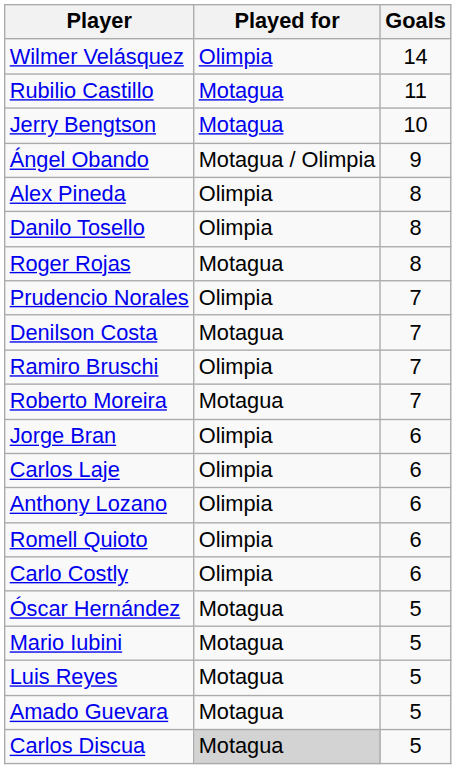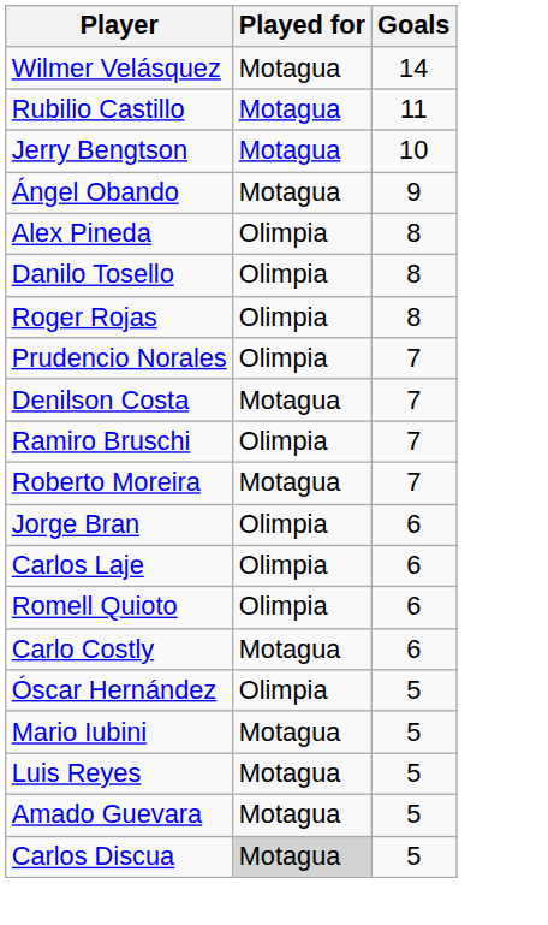Wilmer Velásquez | Played for: Olimpia -> Motagua
Ángel Obando | Played for: Motagua / Olimpia -> Motagua
Roger Rojas | Played for: Motagua -> Olimpia
- row: Anthony Lozano | Olimpia | 6
Carlo Costly | Played for: Olimpia -> Motagua
Óscar Hernández | Played for: Motagua -> Olimpia
